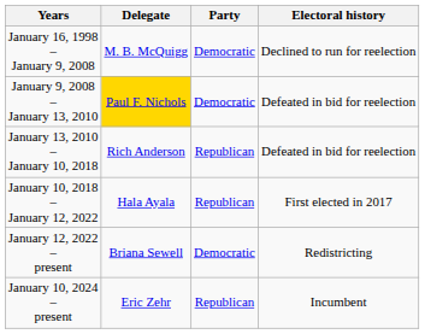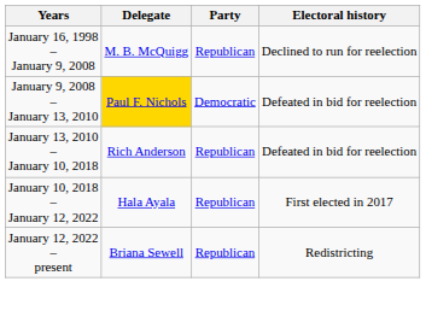January 16, 1998 – January 9, 2008 | Party: Democratic -> Republican
January 12, 2022 – present | Party: Democratic -> Republican
- row: January 10, 2024 – present | Eric Zehr | Republican | Incumbent
